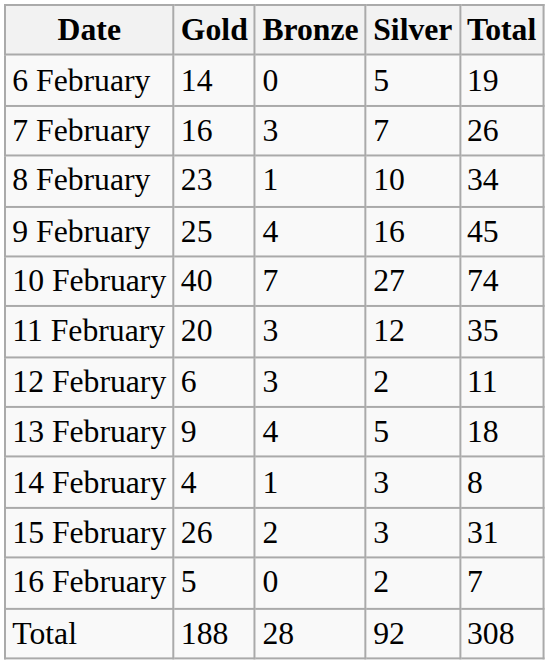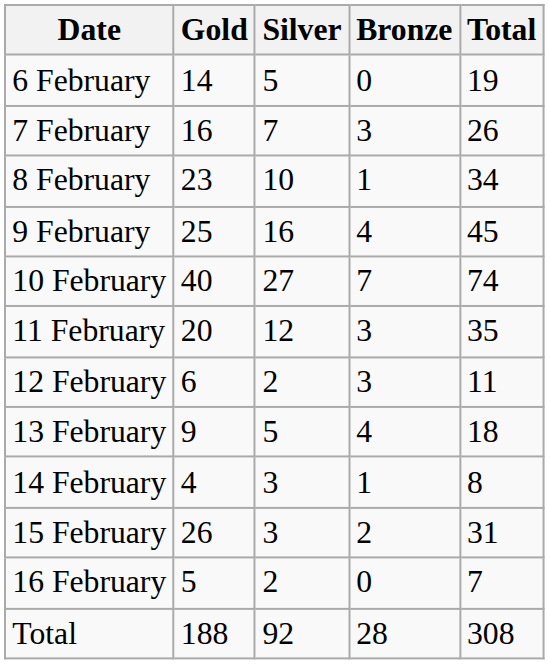columns swapped: Silver <-> Bronze
